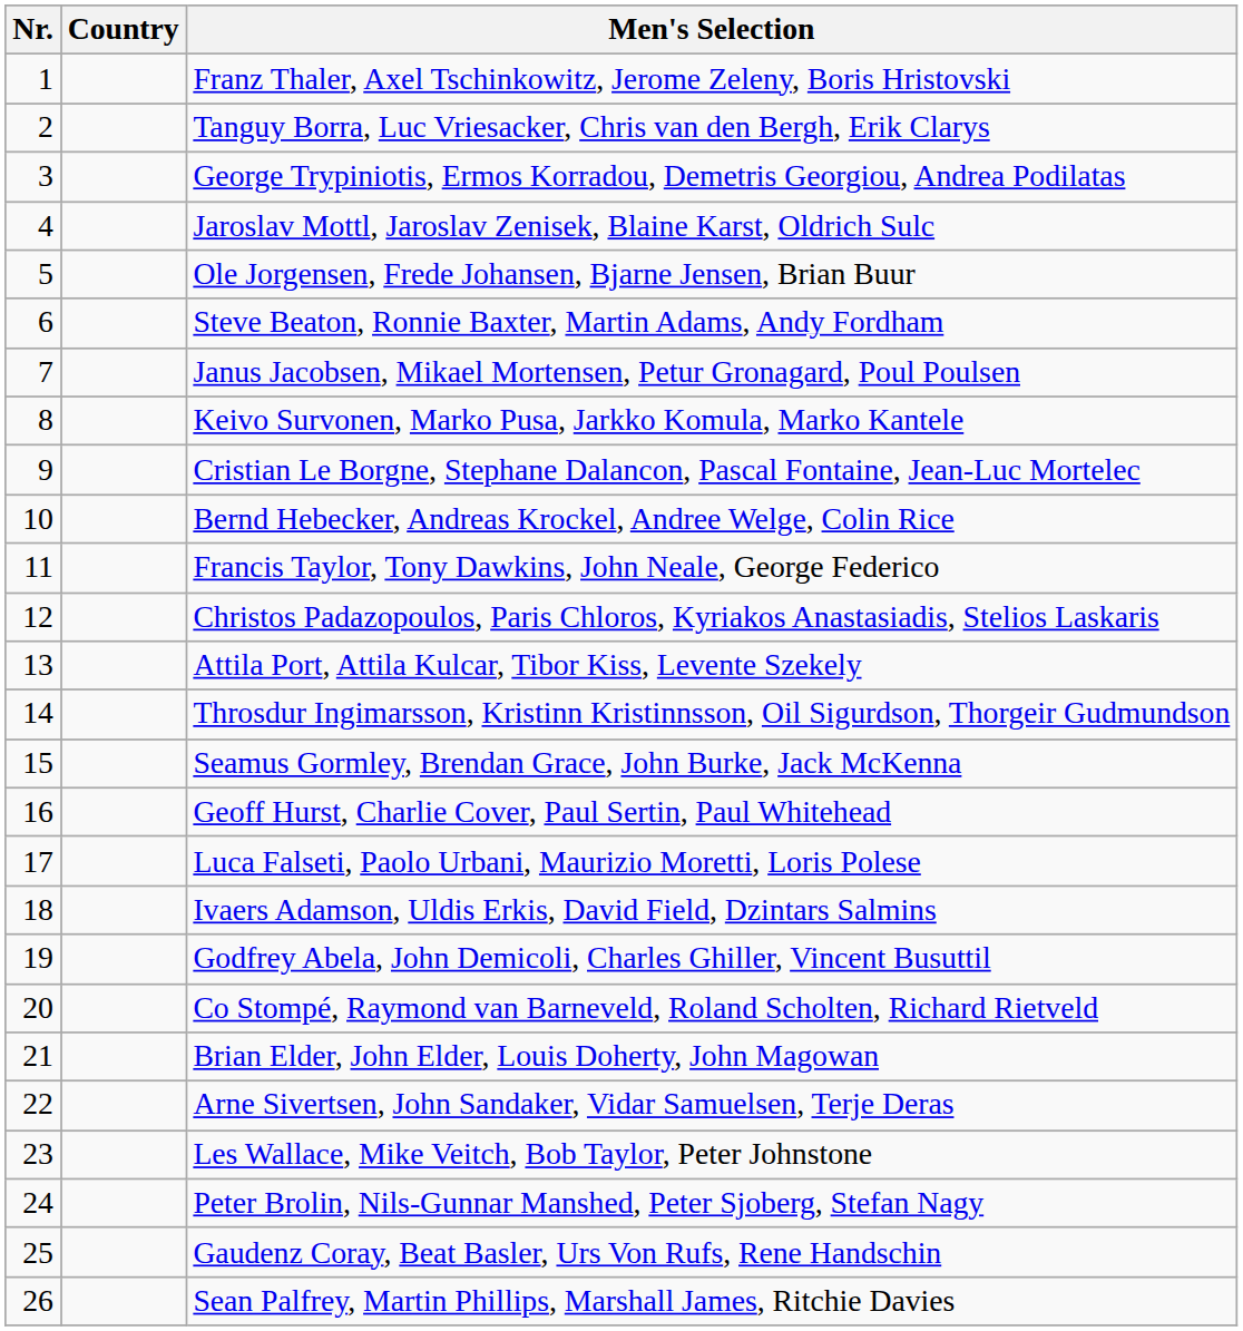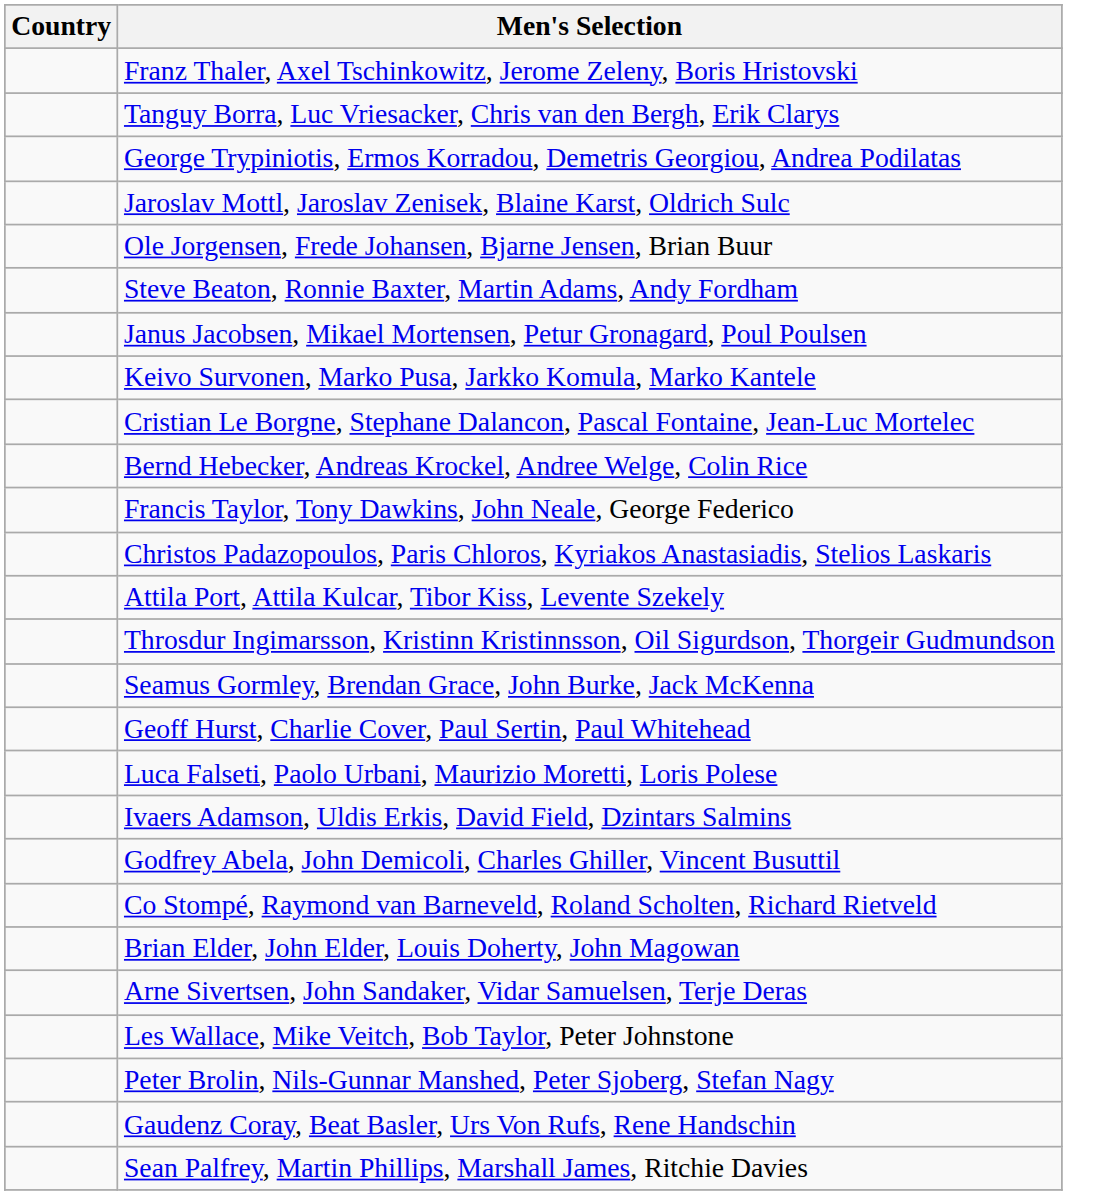- column: Nr. | 1 | 2 | 3 | 4 | 5 | 6 | 7 | 8 | 9 | 10 | 11 | 12 | 13 | 14 | 15 | 16 | 17 | 18 | 19 | 20 | 21 | 22 | 23 | 24 | 25 | 26
